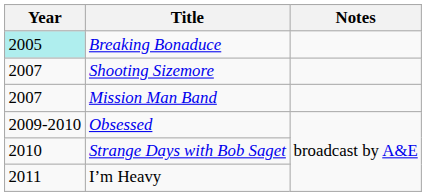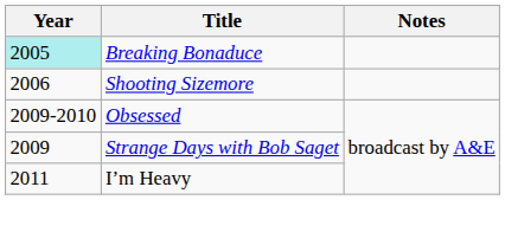Shooting Sizemore | Year: 2007 -> 2006
- row: 2007 | Mission Man Band
Strange Days with Bob Saget | Year: 2010 -> 2009
